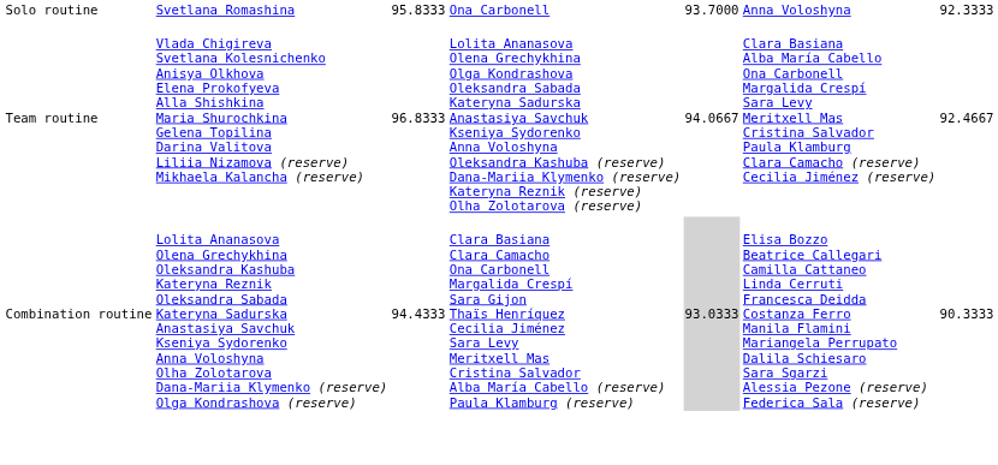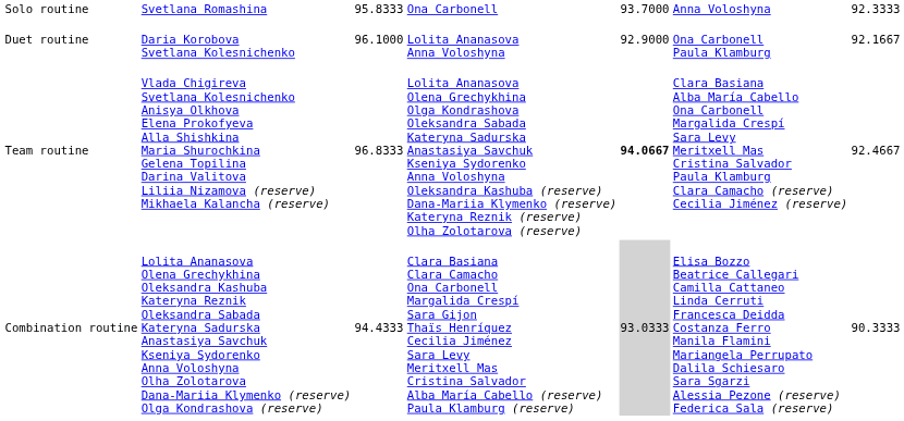+ row: Duet routine | Daria Korobova Svetlana Kolesnichenko | 96.1000 | Lolita Ananasova Anna Voloshyna | 92.9000 | Ona Carbonell Paula Klamburg | 92.1667
Team routine | column 5: normal -> bold
